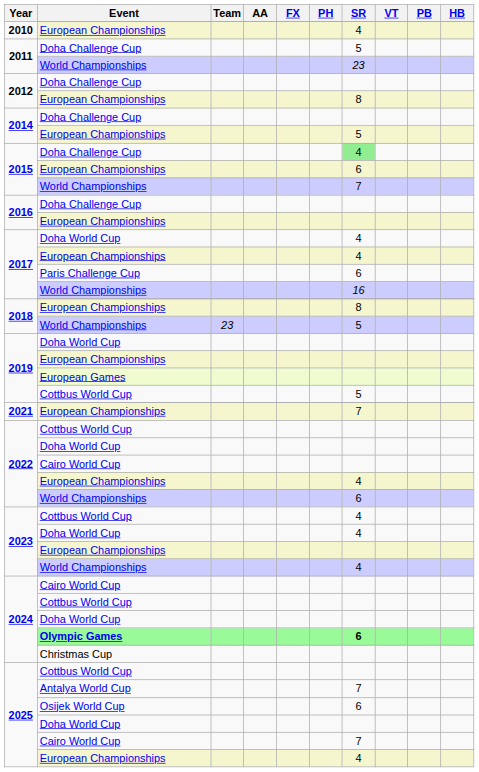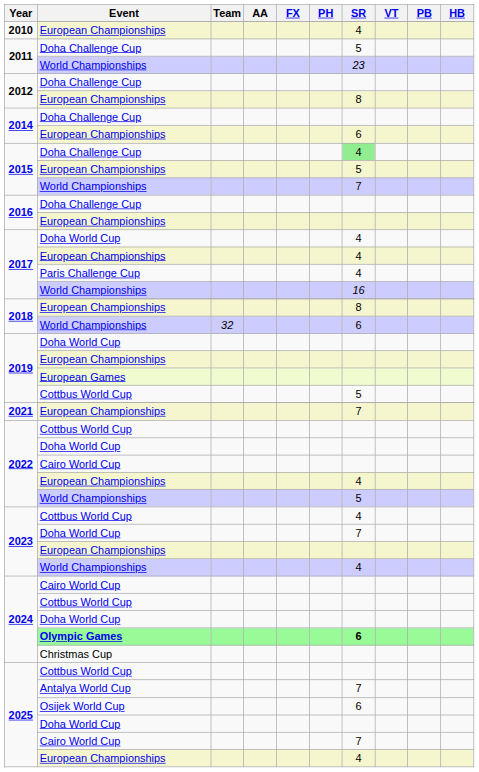2014 / European Championships | SR: 5 -> 6
2015 / European Championships | SR: 6 -> 5
2017 / Paris Challenge Cup | SR: 6 -> 4
2018 / World Championships | Team: 23 -> 32
2018 / World Championships | SR: 5 -> 6
2022 / World Championships | SR: 6 -> 5
2023 / Doha World Cup | SR: 4 -> 7
